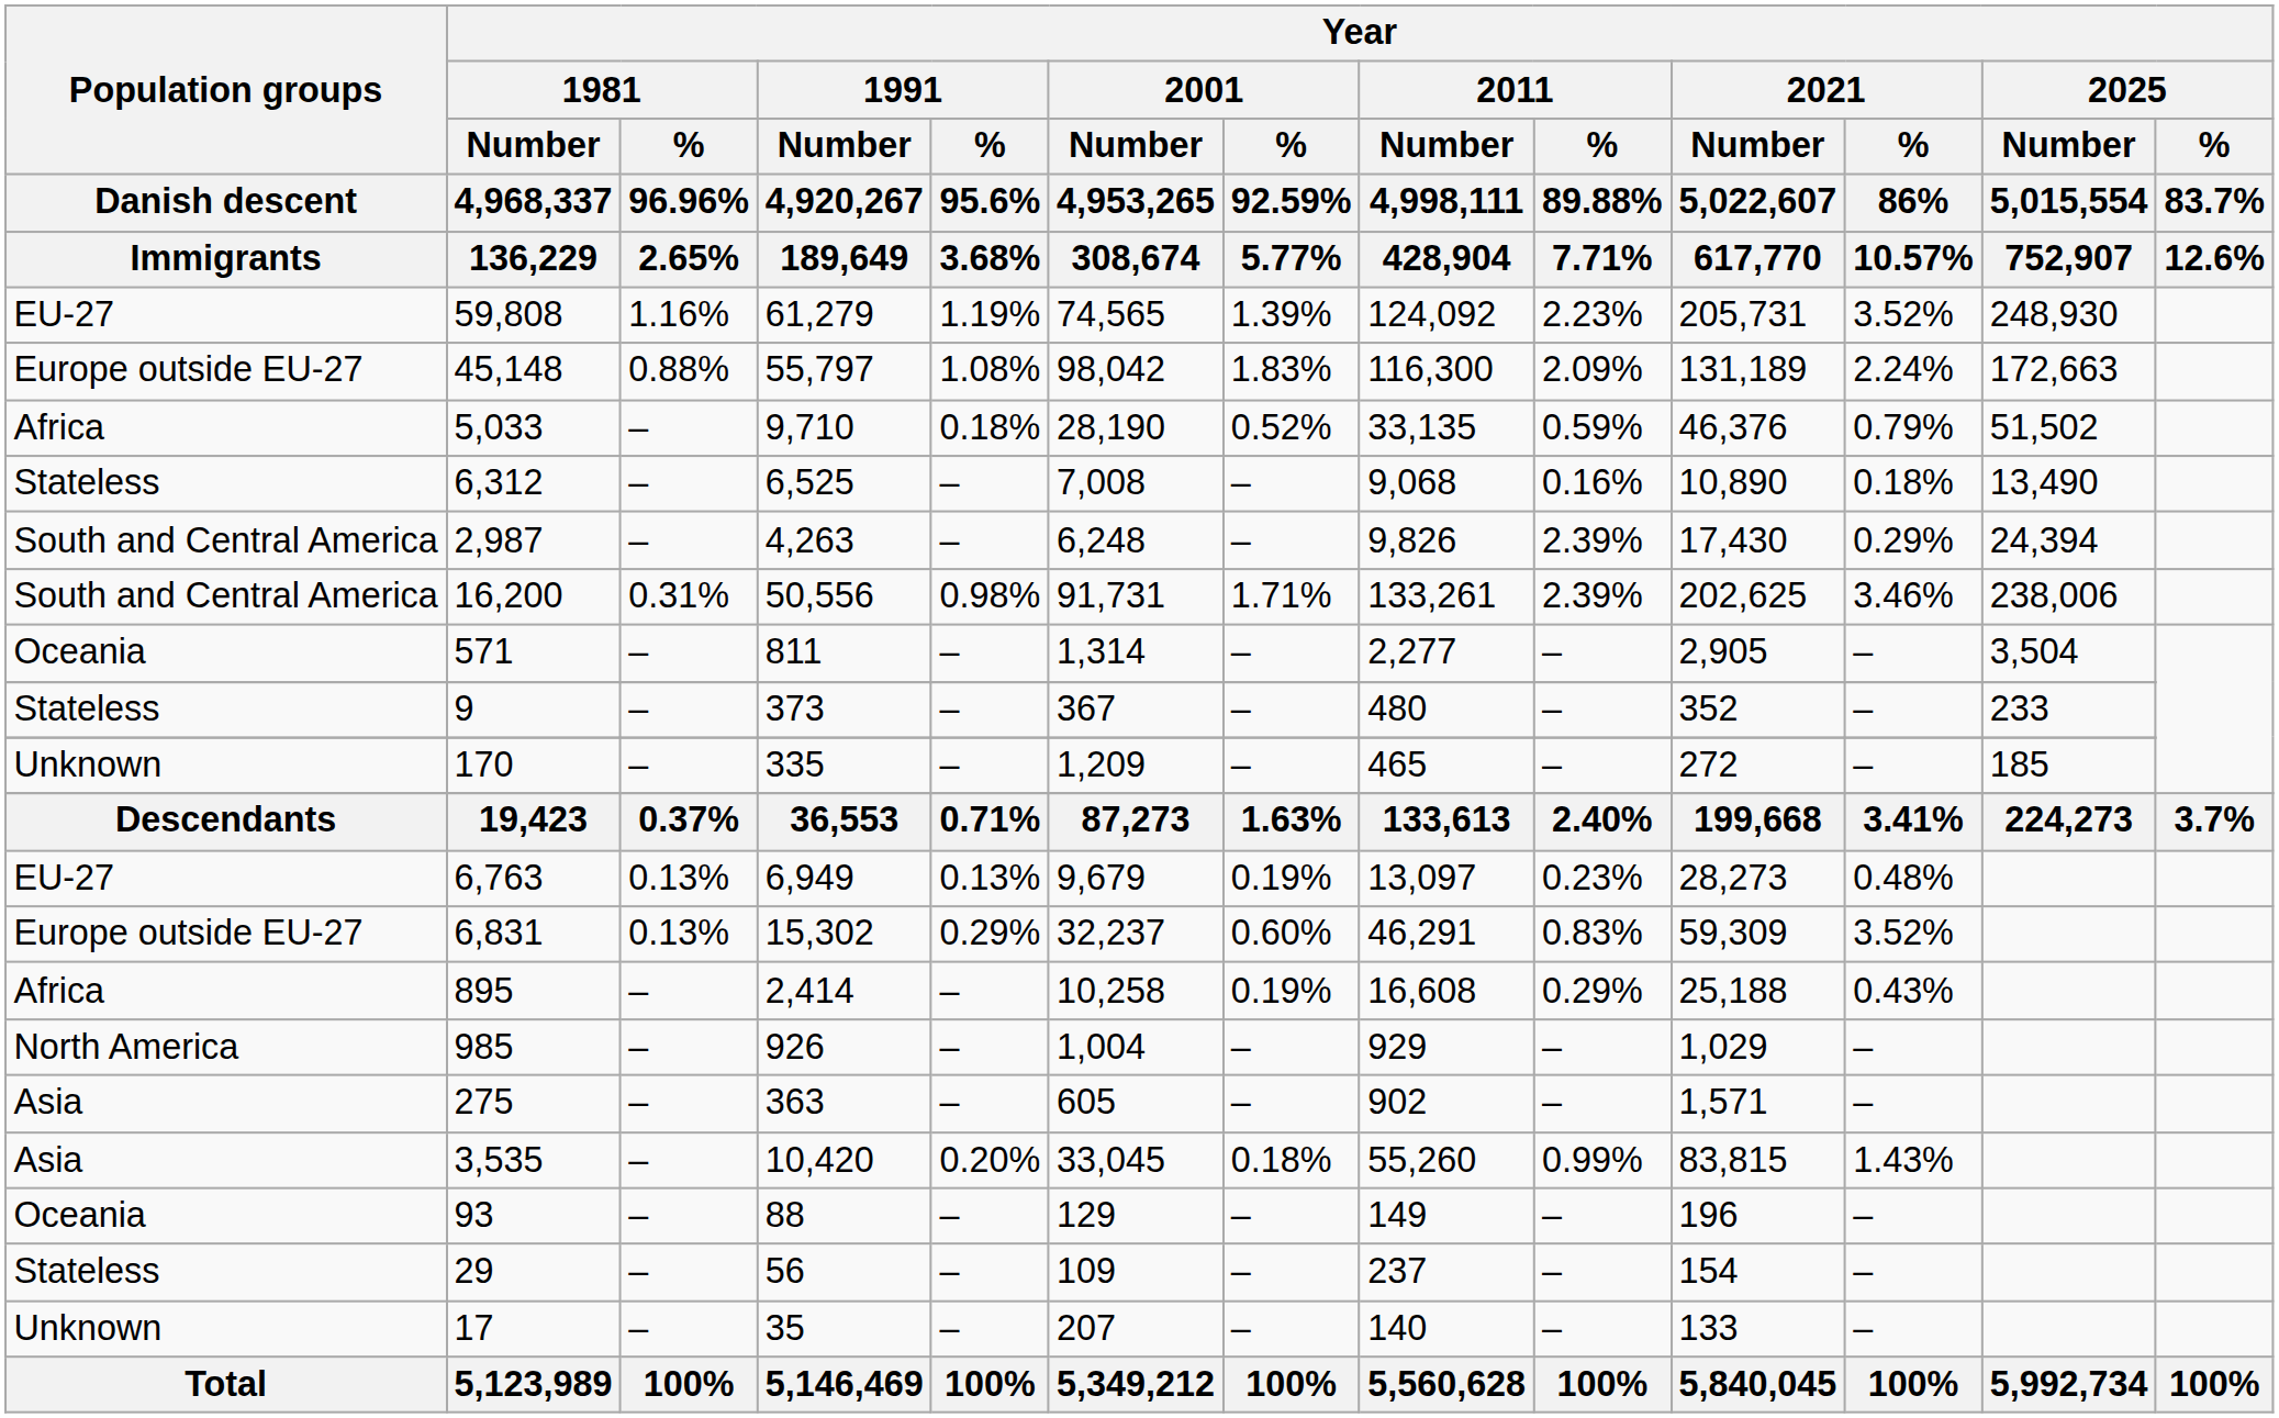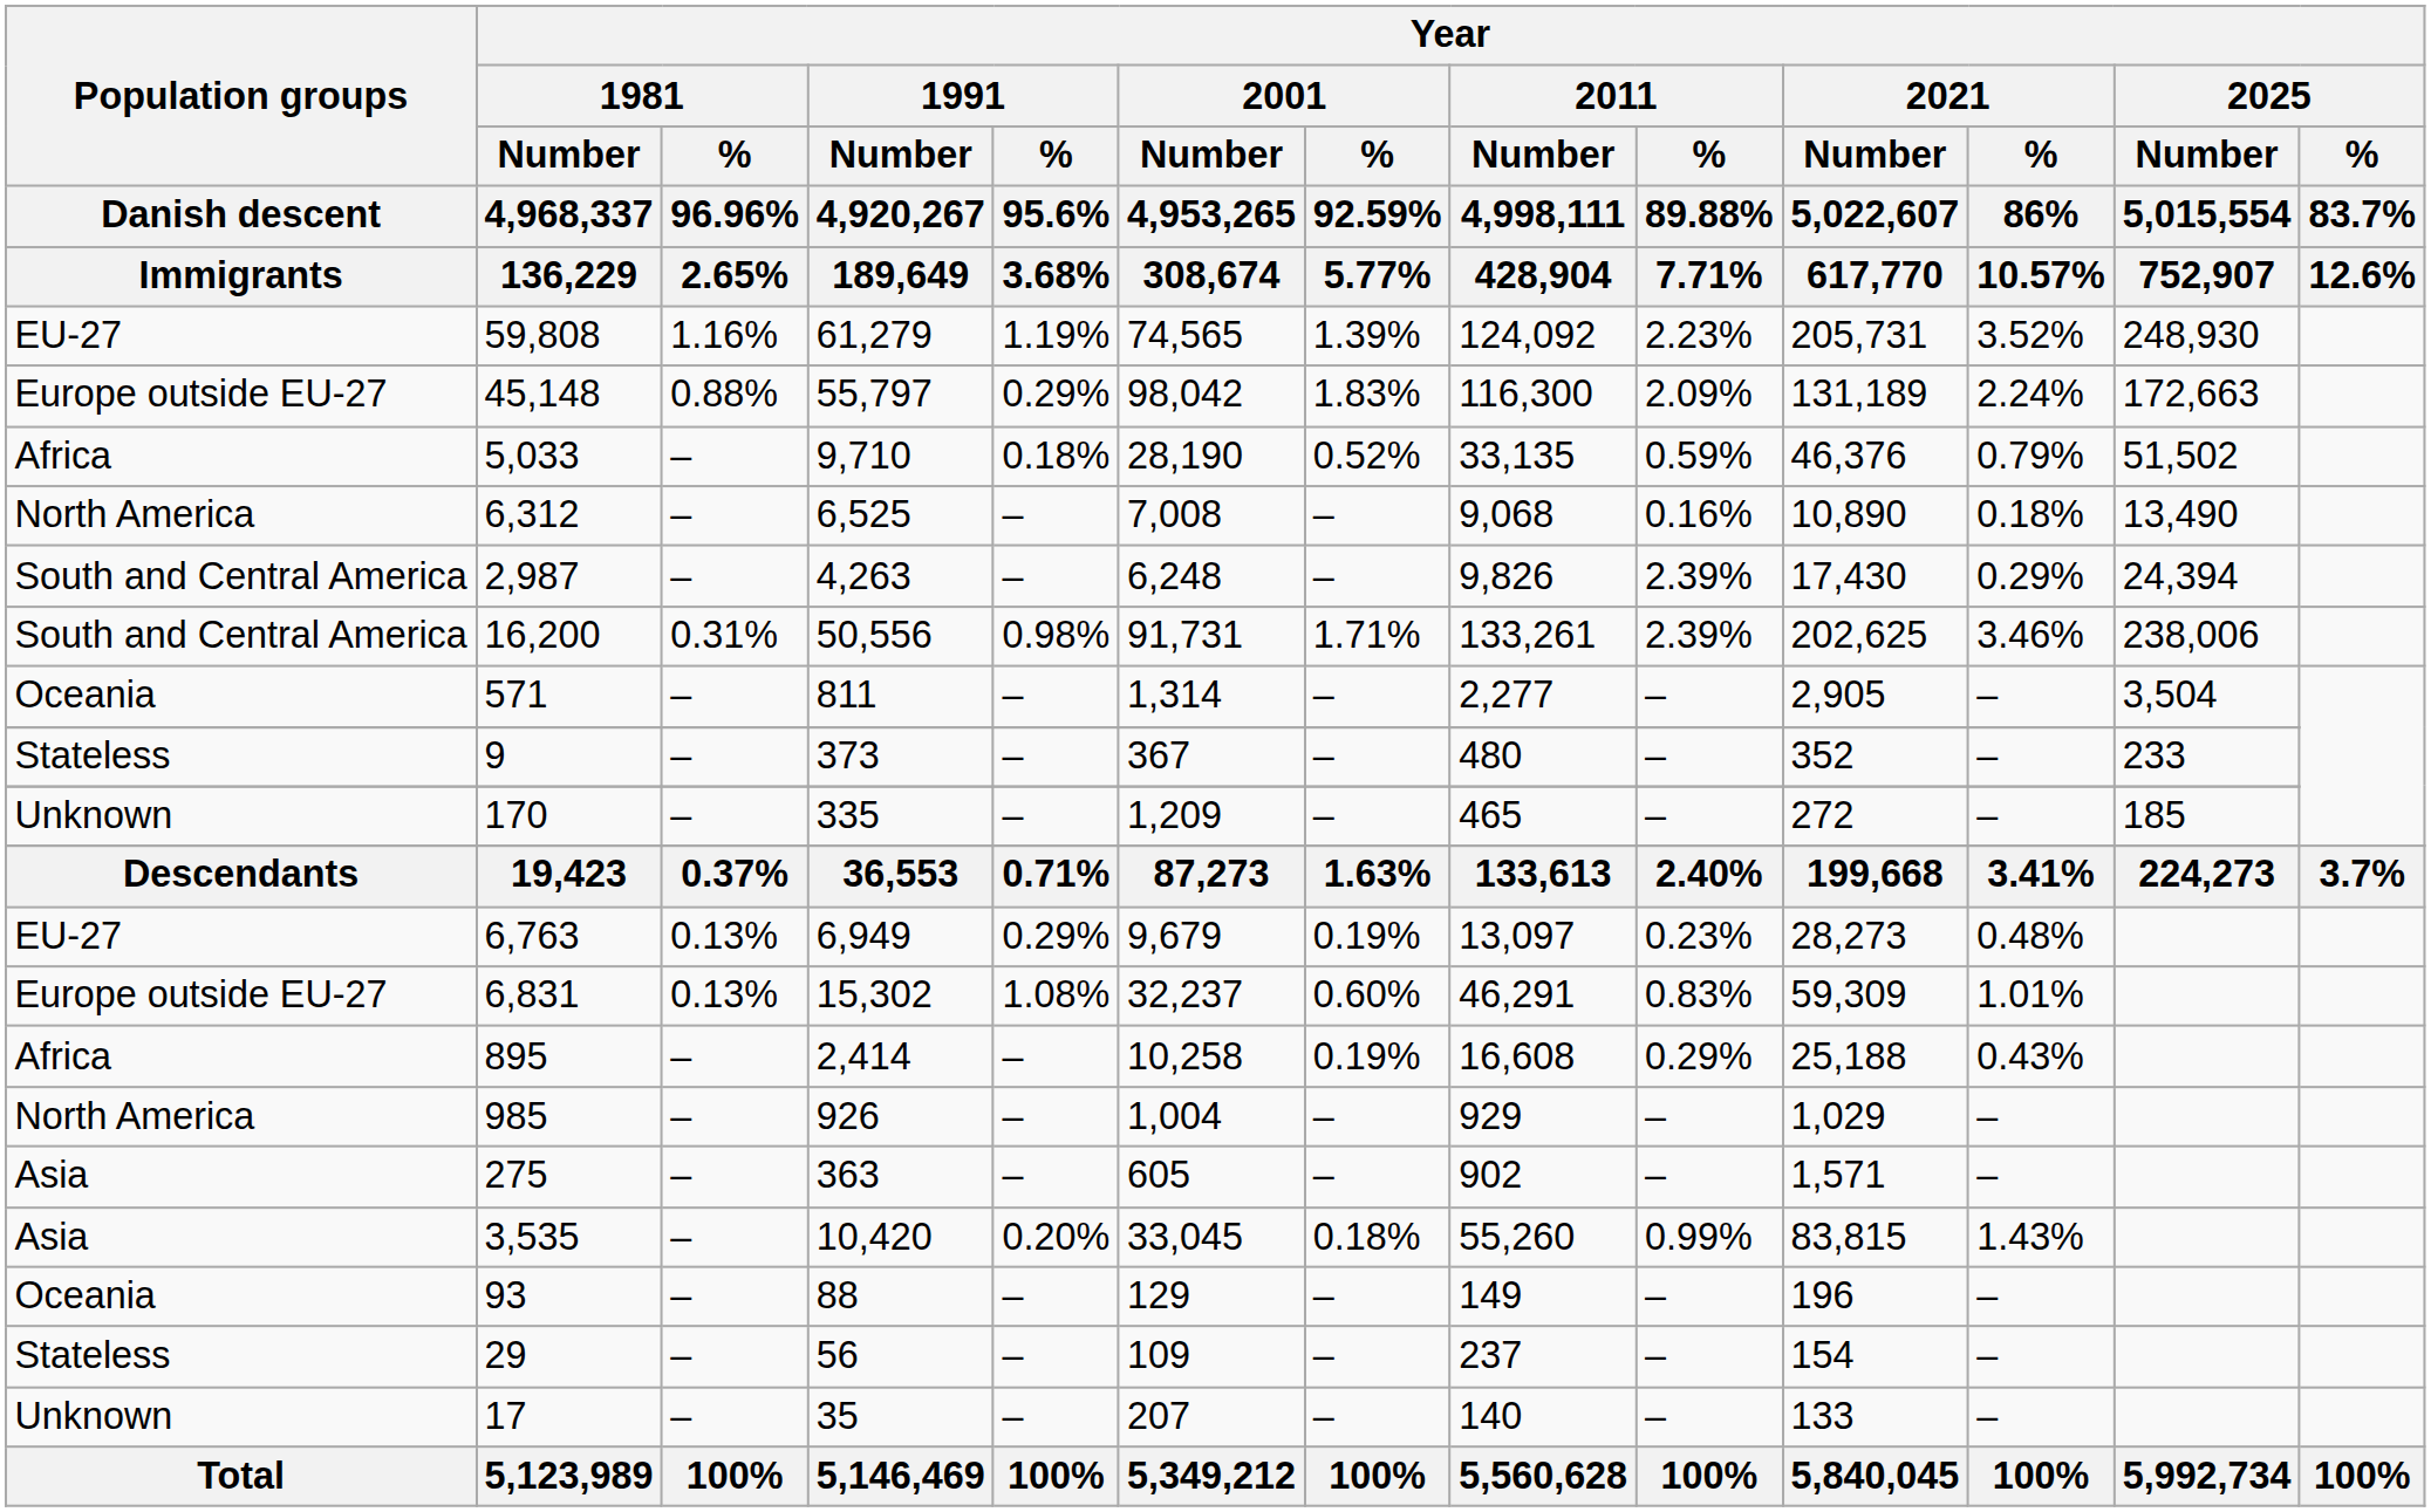45,148 | Year / 1991 / % / 95.6% / 3.68%: 1.08% -> 0.29%
6,312 | Population groups / Danish descent / Immigrants: Stateless -> North America
6,763 | Year / 1991 / % / 95.6% / 3.68%: 0.13% -> 0.29%
6,831 | Year / 1991 / % / 95.6% / 3.68%: 0.29% -> 1.08%
6,831 | Year / 2021 / % / 86% / 10.57%: 3.52% -> 1.01%
